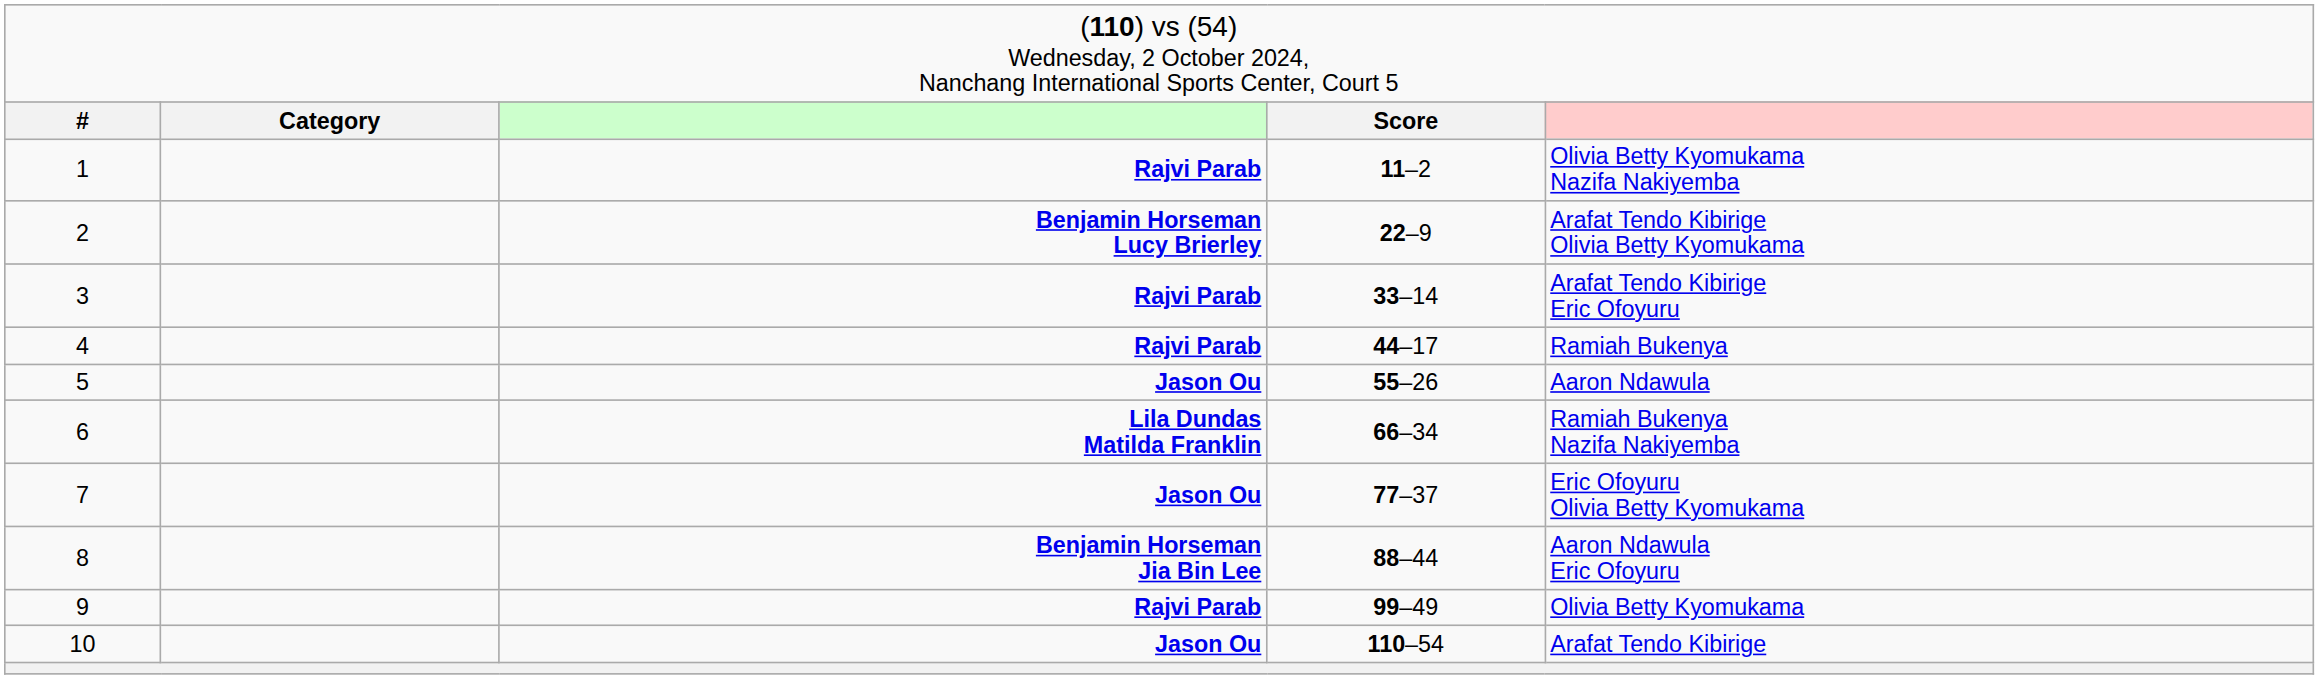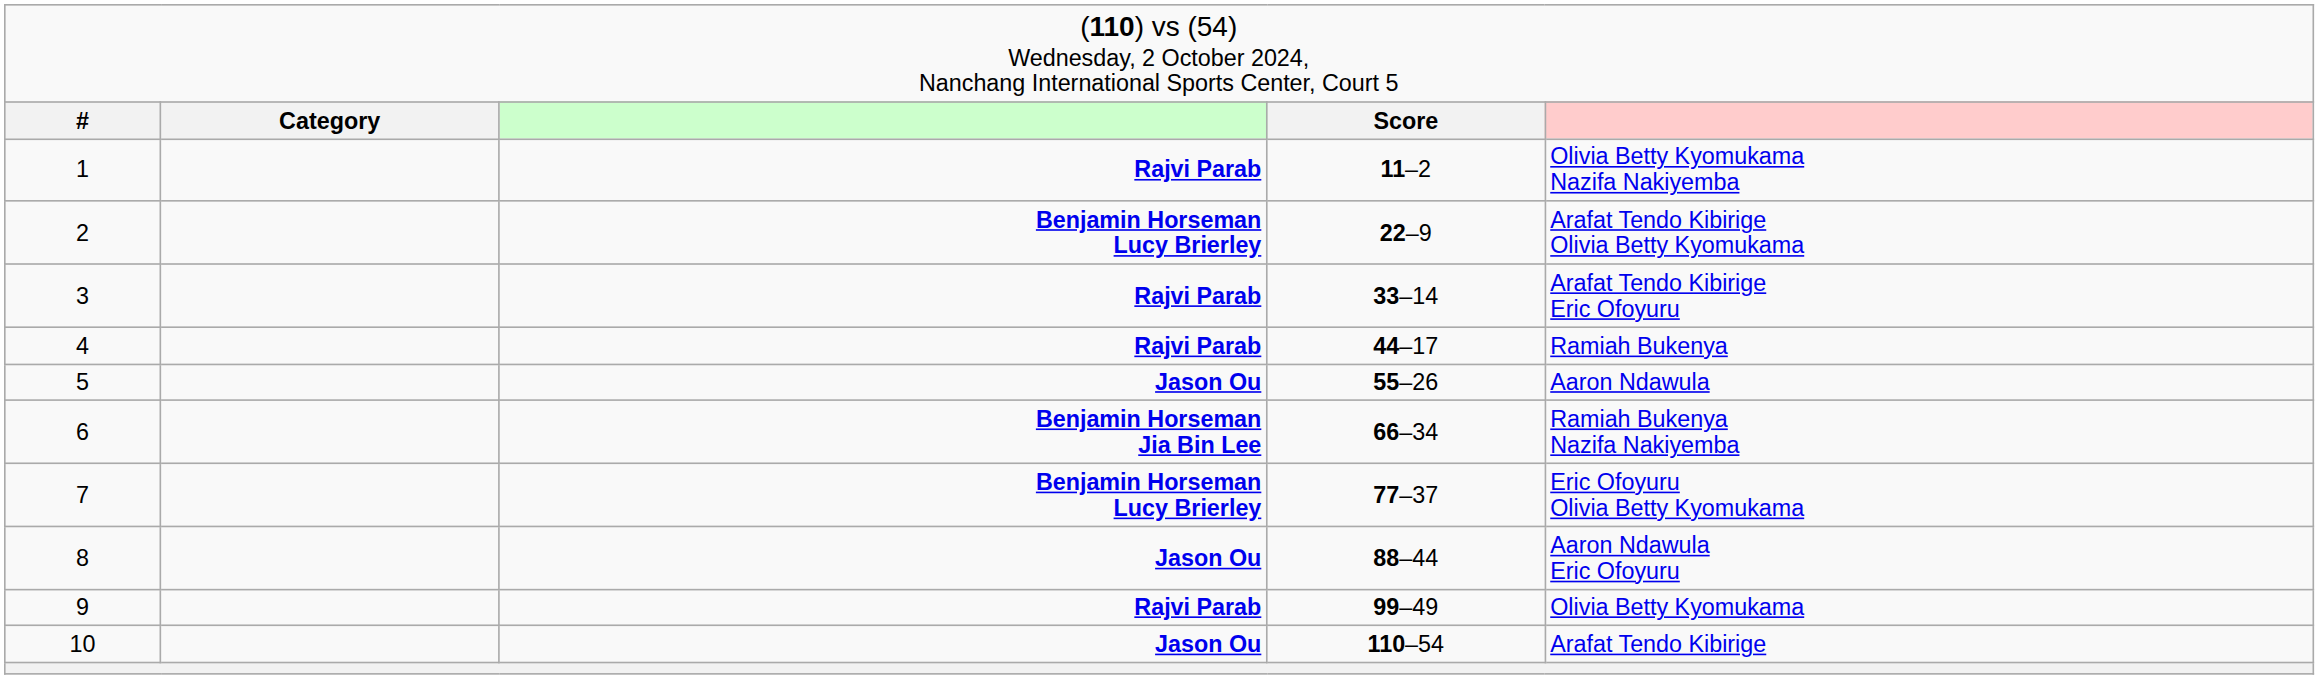6 | column 3: Lila Dundas Matilda Franklin -> Benjamin Horseman Jia Bin Lee
7 | column 3: Jason Ou -> Benjamin Horseman Lucy Brierley
8 | column 3: Benjamin Horseman Jia Bin Lee -> Jason Ou
